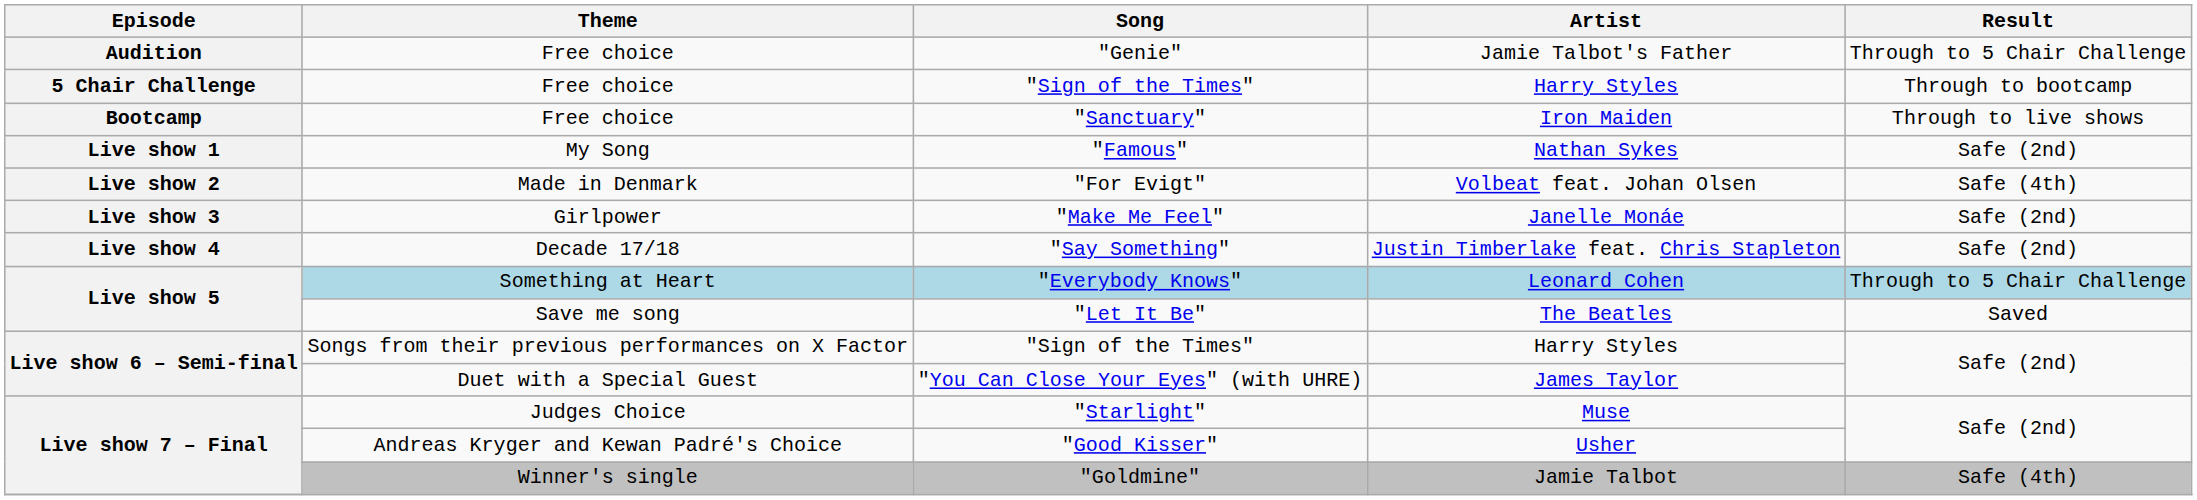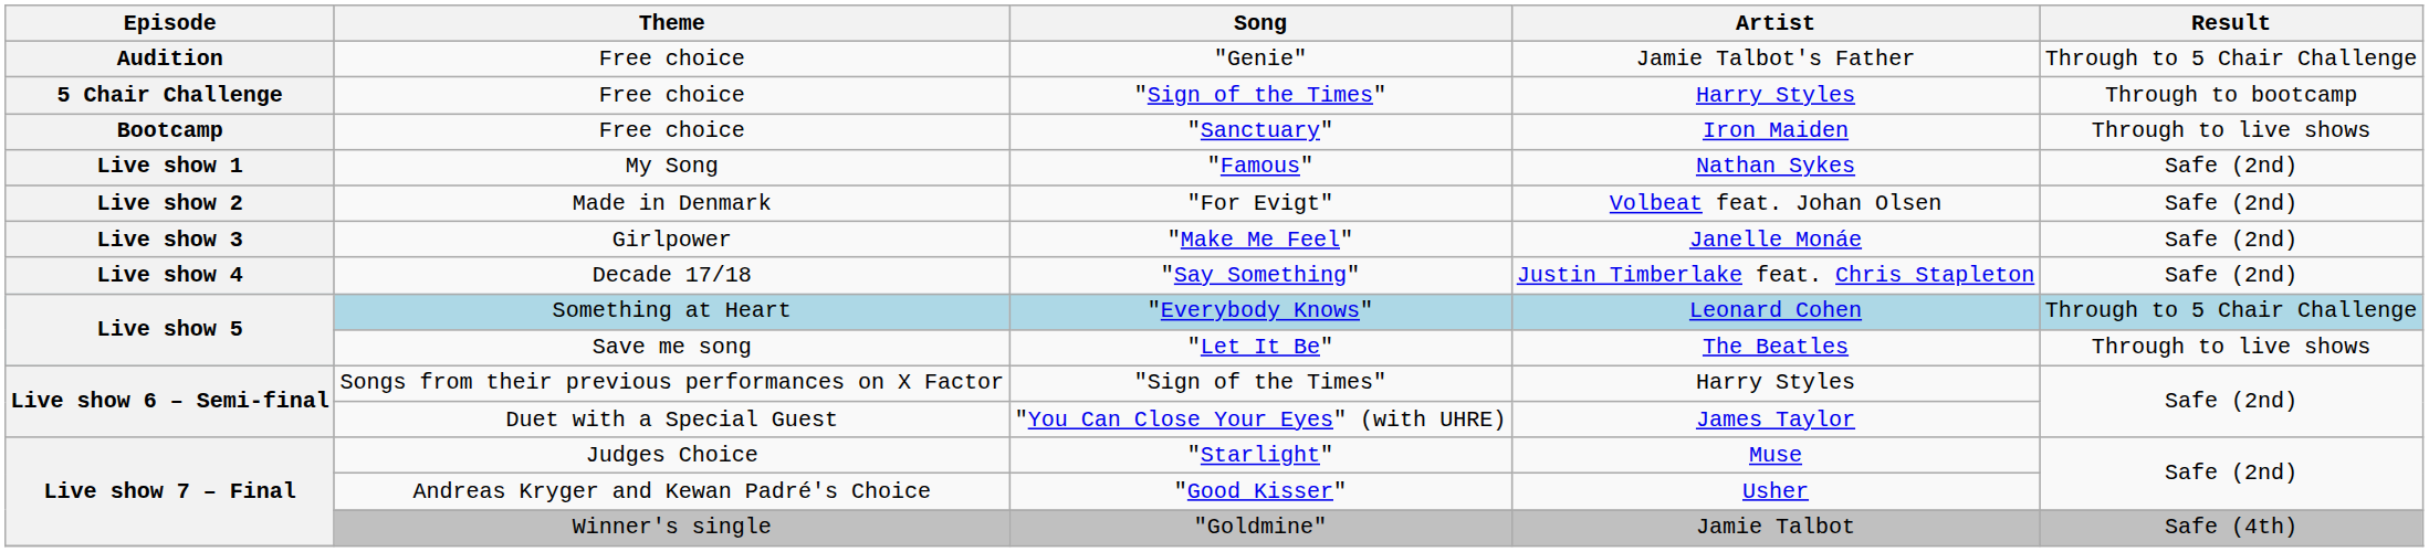"For Evigt" | Result: Safe (4th) -> Safe (2nd)
"Let It Be" | Result: Saved -> Through to live shows
